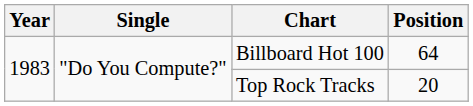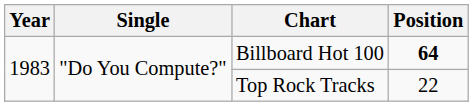Billboard Hot 100 | Position: normal -> bold
Top Rock Tracks | Position: 20 -> 22
